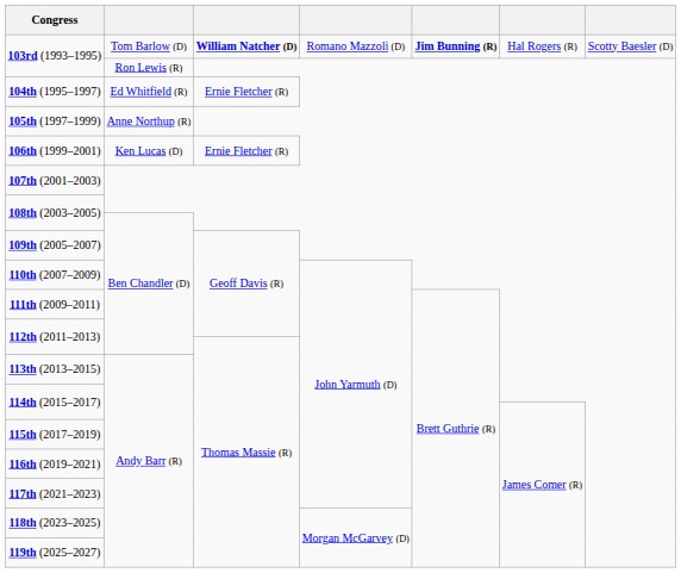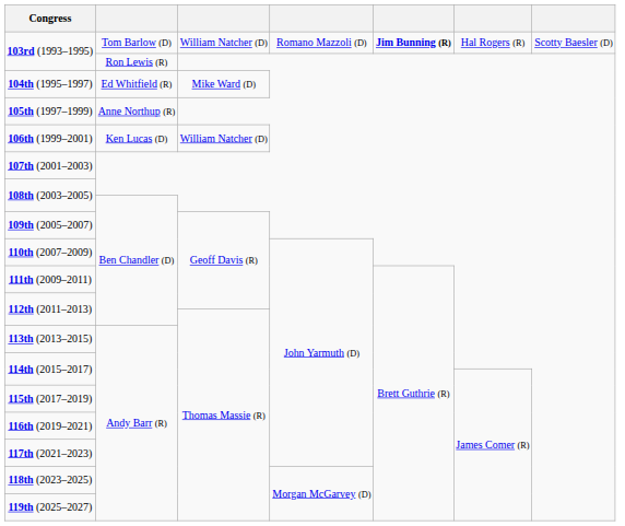103rd (1993–1995) / Tom Barlow (D) | column 3: bold -> normal
104th (1995–1997) | column 3: Ernie Fletcher (R) -> Mike Ward (D)
106th (1999–2001) | column 3: Ernie Fletcher (R) -> William Natcher (D)
